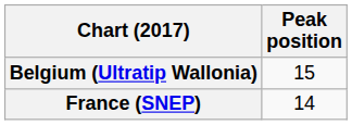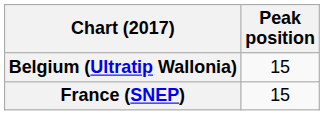France (SNEP) | Peak position: 14 -> 15
